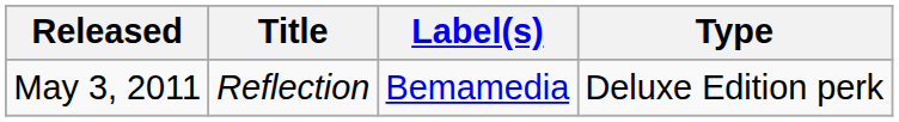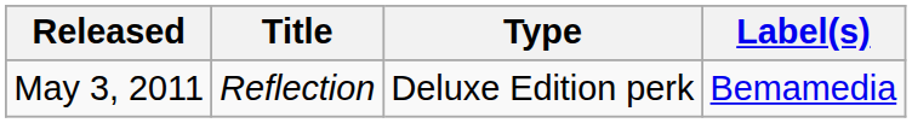columns swapped: Type <-> Label(s)
